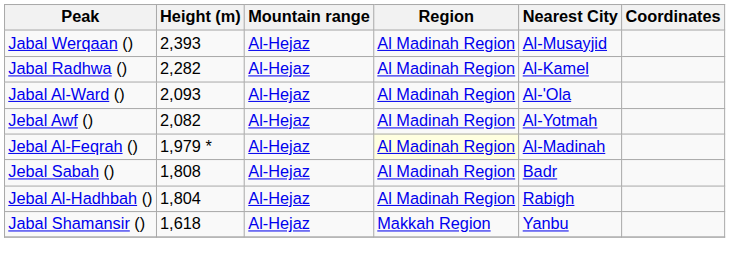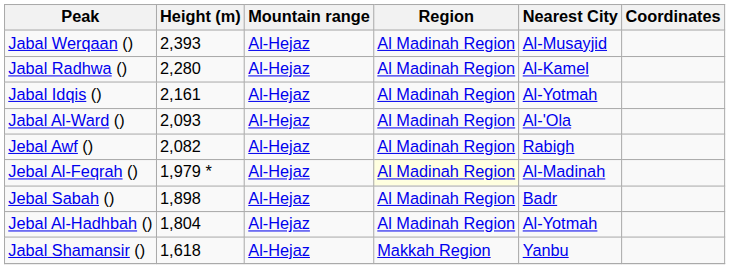Jabal Radhwa () | Height (m): 2,282 -> 2,280
+ row: Jabal Idqis () | 2,161 | Al-Hejaz | Al Madinah Region | Al-Yotmah
Jebal Awf () | Nearest City: Al-Yotmah -> Rabigh
Jebal Sabah () | Height (m): 1,808 -> 1,898
Jebal Al-Hadhbah () | Nearest City: Rabigh -> Al-Yotmah
